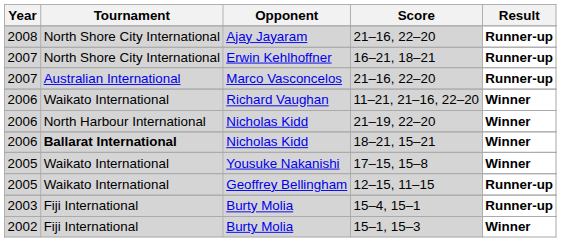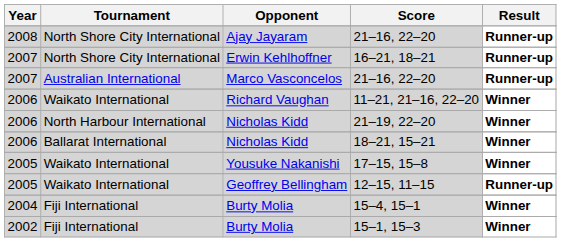18–21, 15–21 | Tournament: bold -> normal
15–4, 15–1 | Year: 2003 -> 2004
15–4, 15–1 | Result: Runner-up -> Winner
